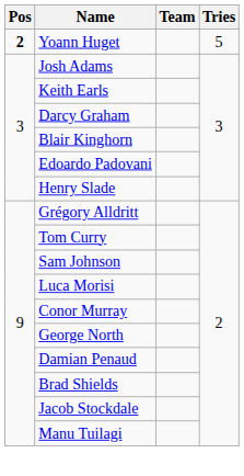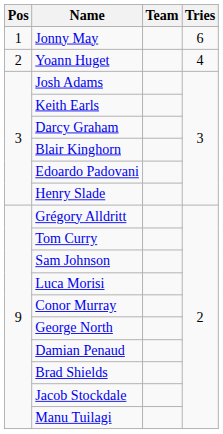+ row: 1 | Jonny May | 6
Yoann Huget | Pos: bold -> normal
Yoann Huget | Tries: 5 -> 4
